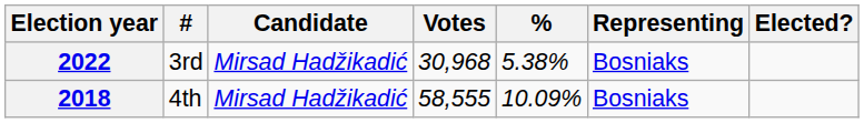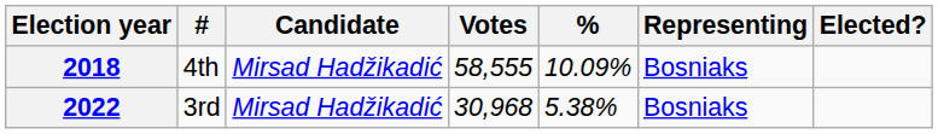rows swapped: 2018 <-> 2022
